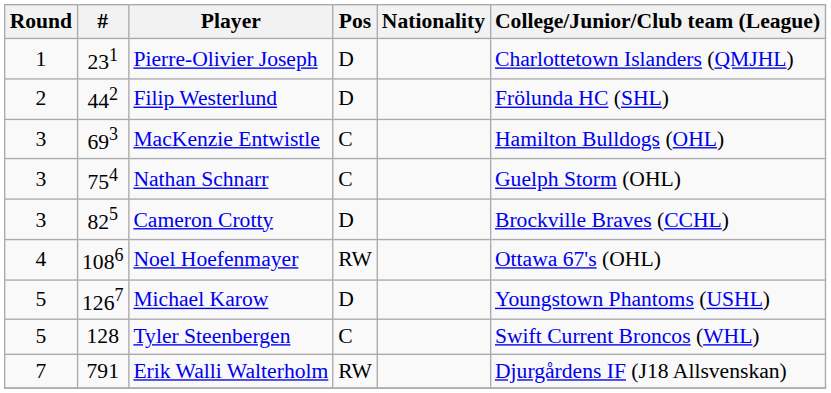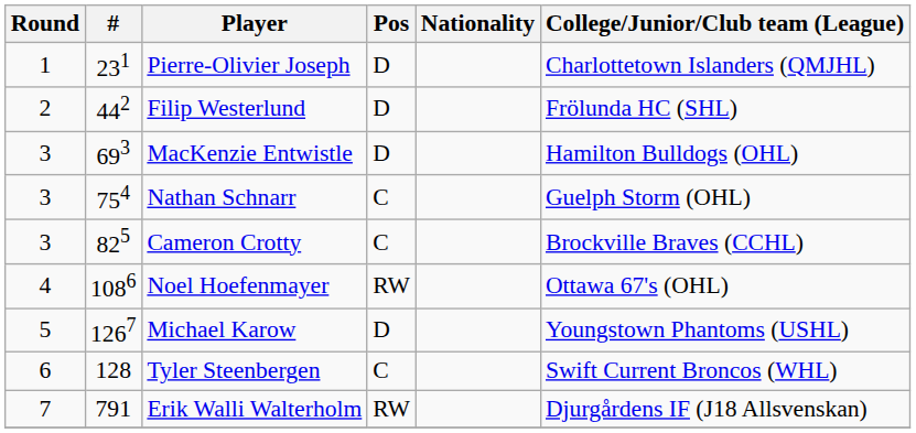MacKenzie Entwistle | Pos: C -> D
Cameron Crotty | Pos: D -> C
Tyler Steenbergen | Round: 5 -> 6
